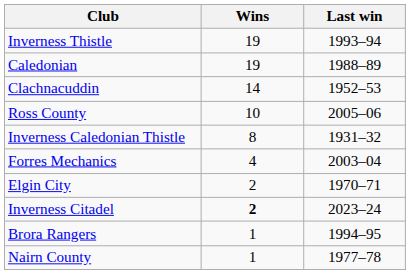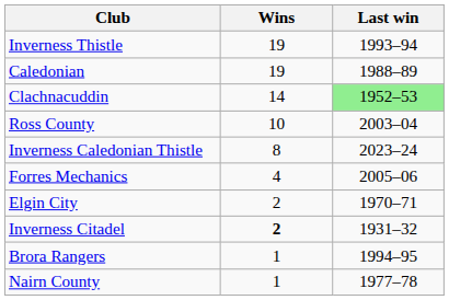Clachnacuddin | Last win: no background -> lightgreen background
Ross County | Last win: 2005–06 -> 2003–04
Inverness Caledonian Thistle | Last win: 1931–32 -> 2023–24
Forres Mechanics | Last win: 2003–04 -> 2005–06
Inverness Citadel | Last win: 2023–24 -> 1931–32
